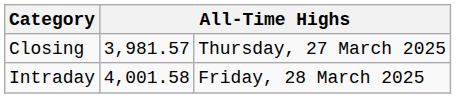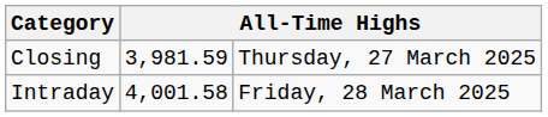Closing | column 2: 3,981.57 -> 3,981.59
